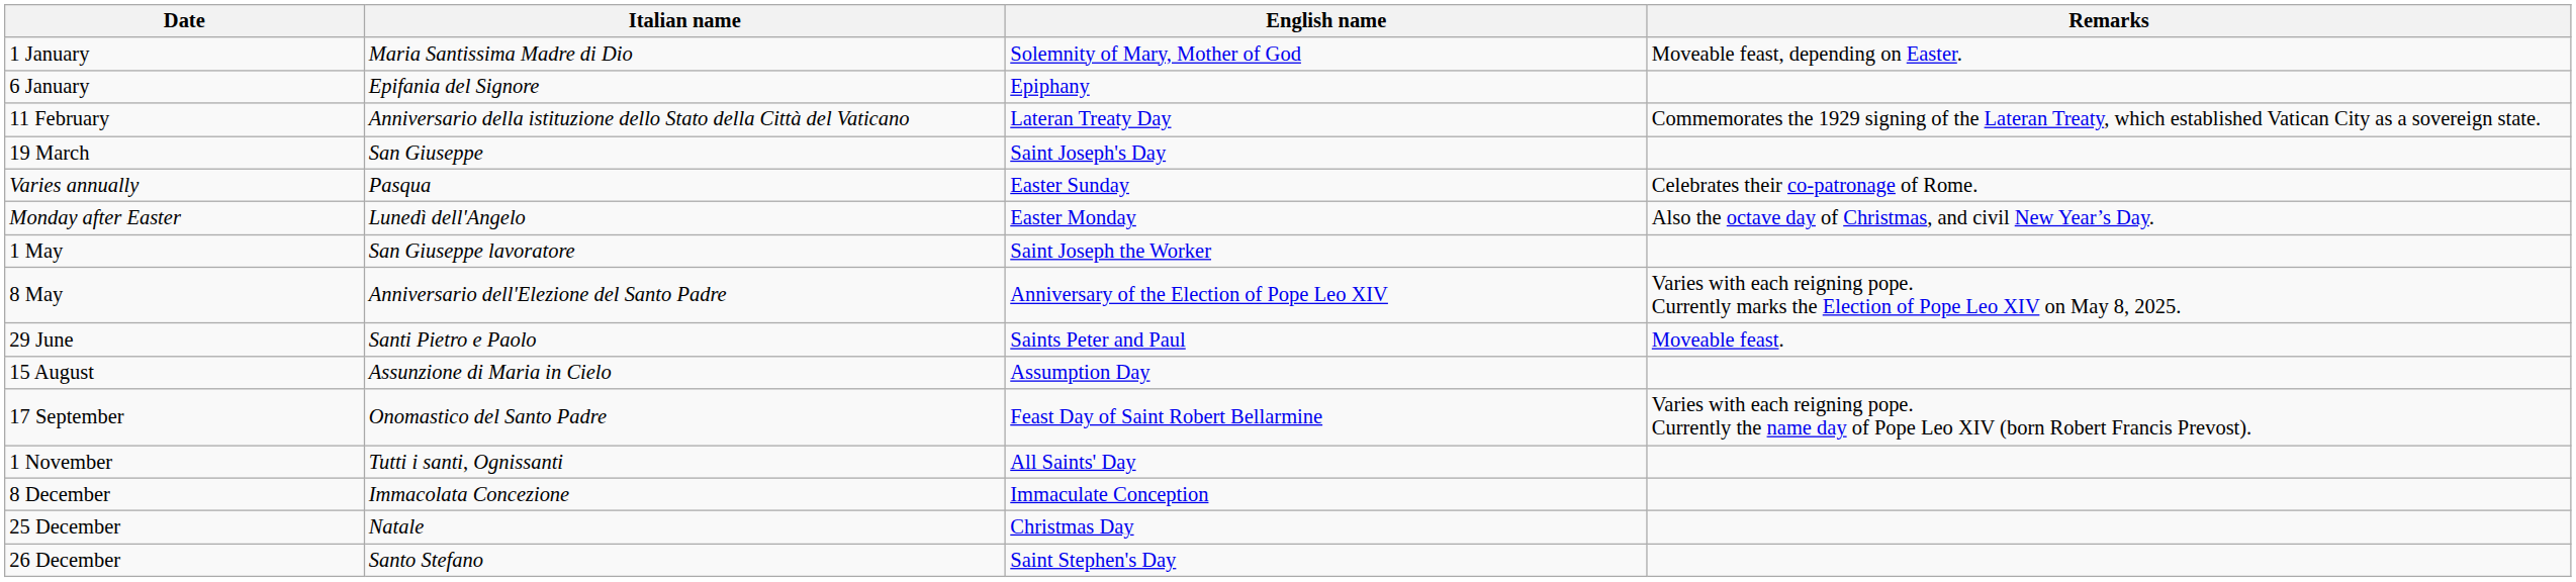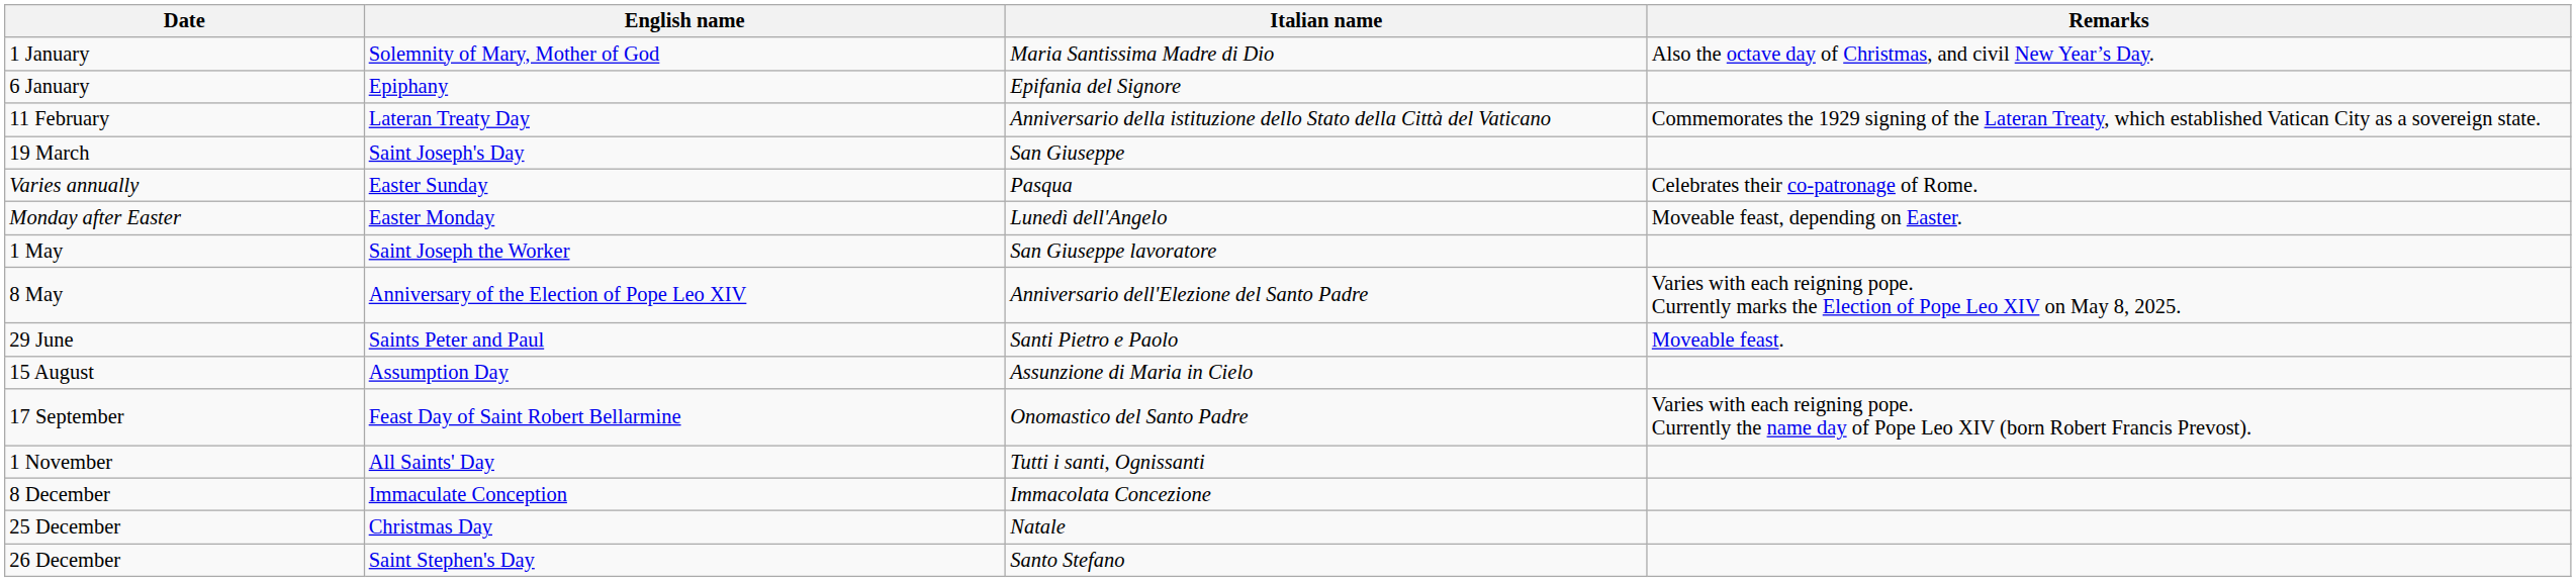columns swapped: English name <-> Italian name
1 January | Remarks: Moveable feast, depending on Easter. -> Also the octave day of Christmas, and civil New Year’s Day.
Monday after Easter | Remarks: Also the octave day of Christmas, and civil New Year’s Day. -> Moveable feast, depending on Easter.
